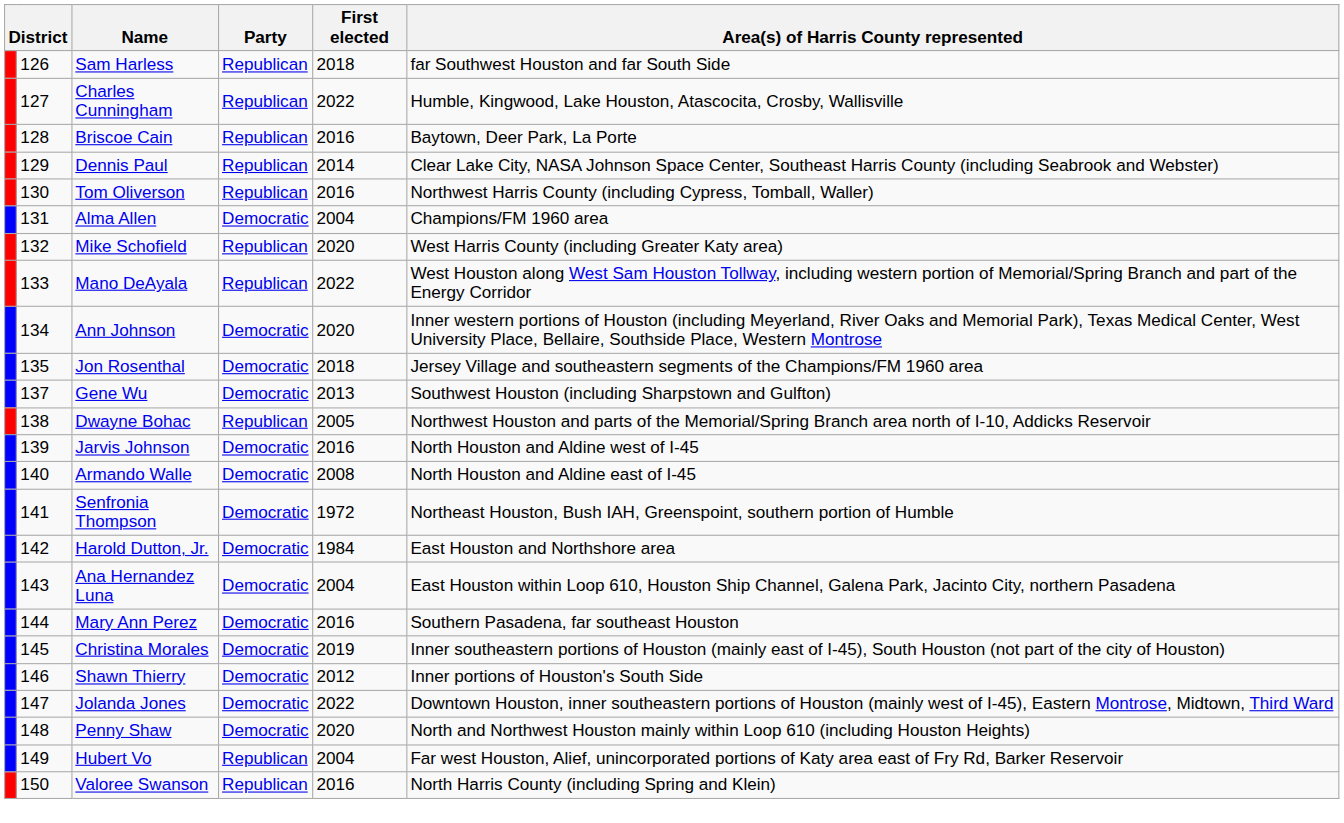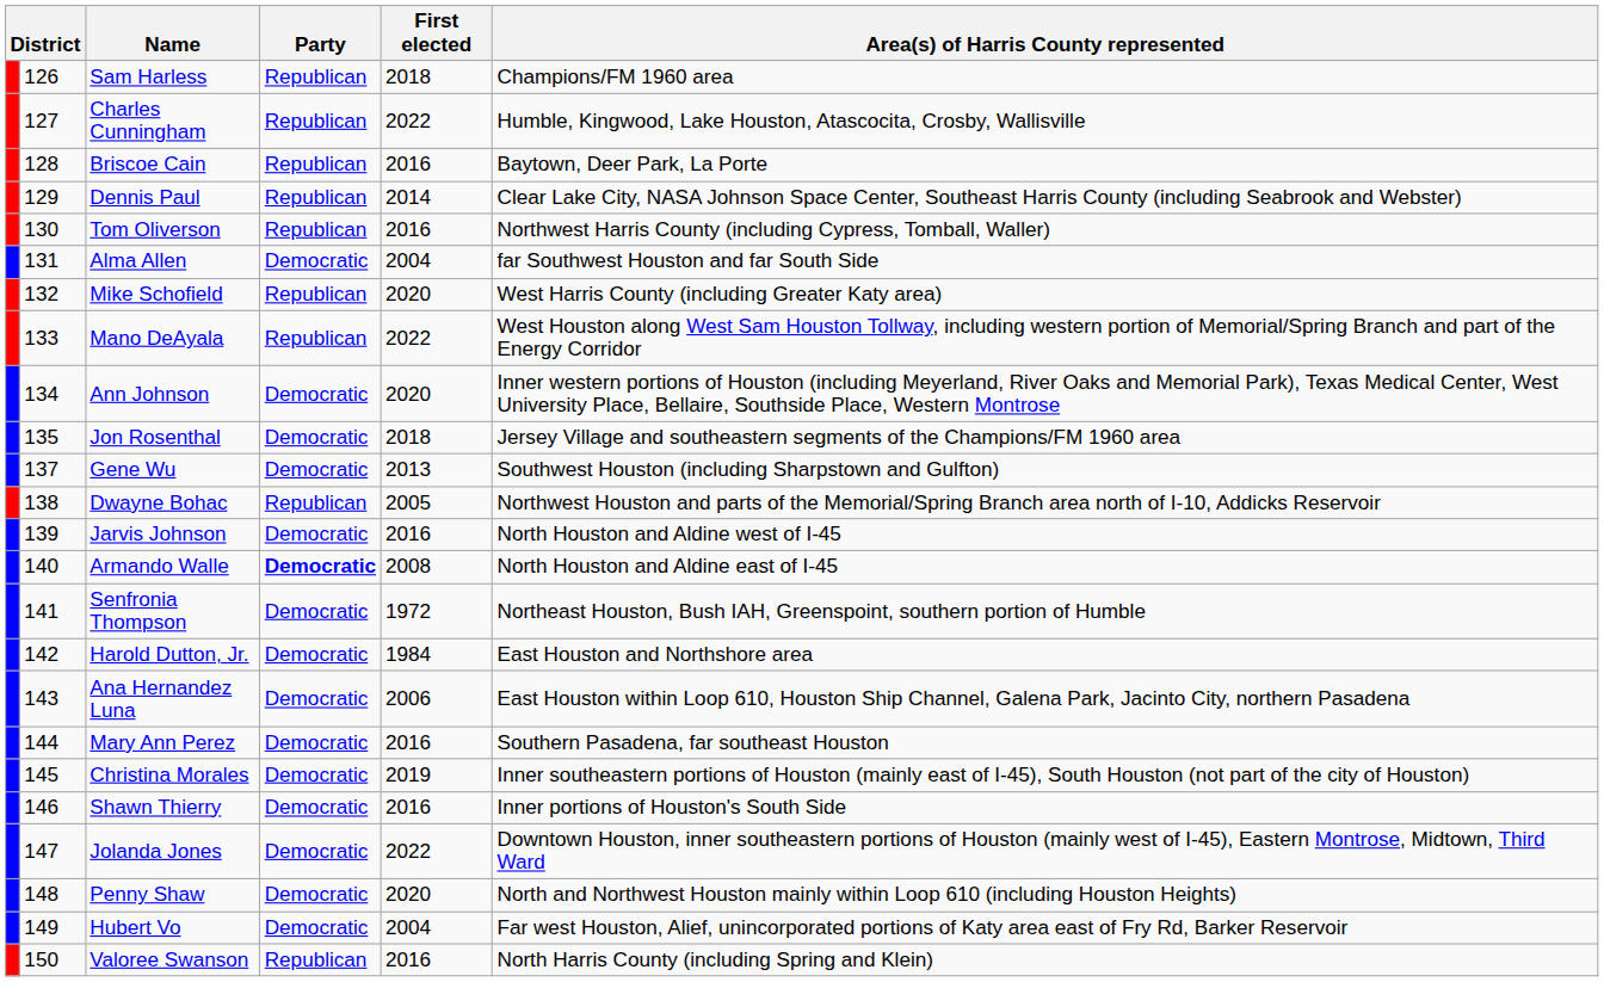Sam Harless | Area(s) of Harris County represented: far Southwest Houston and far South Side -> Champions/FM 1960 area
Alma Allen | Area(s) of Harris County represented: Champions/FM 1960 area -> far Southwest Houston and far South Side
Armando Walle | Party: normal -> bold
Ana Hernandez Luna | First elected: 2004 -> 2006
Shawn Thierry | First elected: 2012 -> 2016
Hubert Vo | Party: Republican -> Democratic
